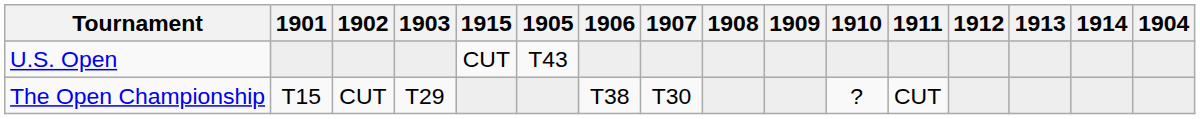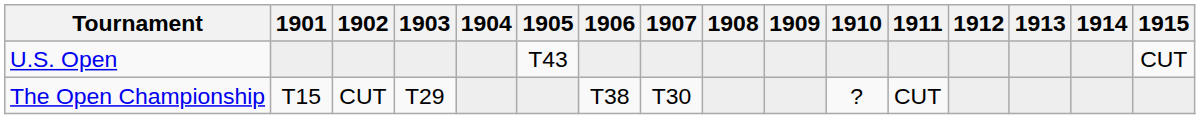columns swapped: 1904 <-> 1915
